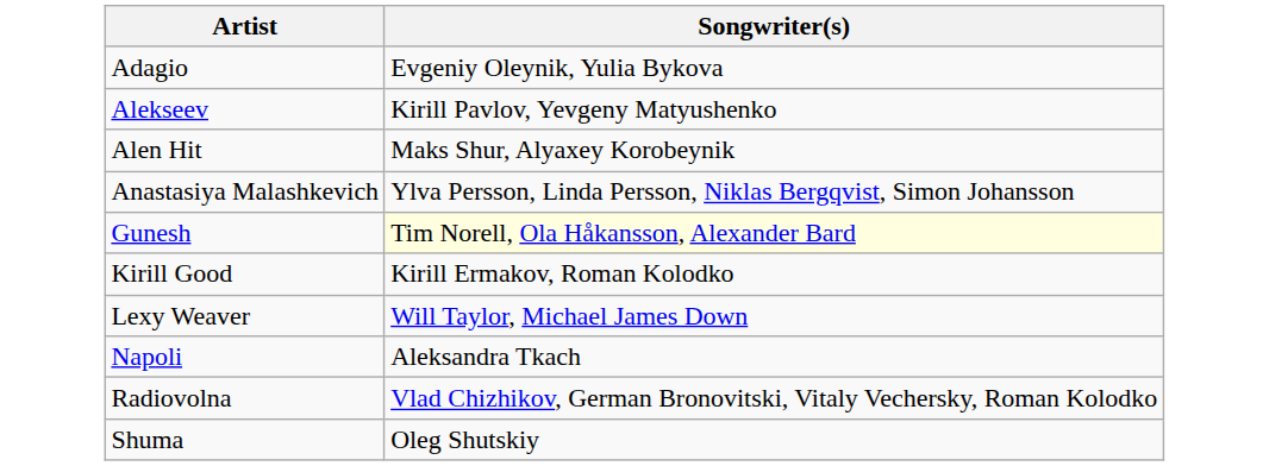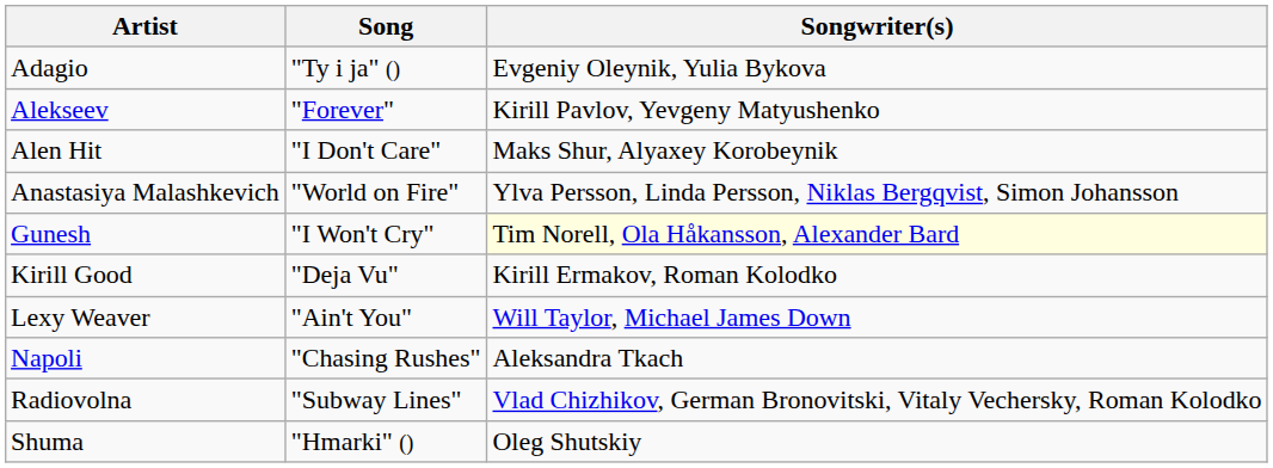+ column: Song | "Ty i ja" () | "Forever" | "I Don't Care" | "World on Fire" | "I Won't Cry" | "Deja Vu" | "Ain't You" | "Chasing Rushes" | "Subway Lines" | "Hmarki" ()
